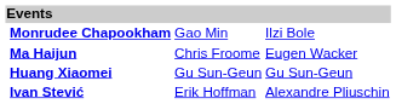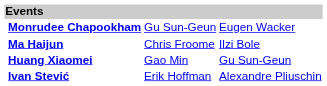Monrudee Chapookham | column 3: Gao Min -> Gu Sun-Geun
Monrudee Chapookham | column 4: Ilzi Bole -> Eugen Wacker
Ma Haijun | column 4: Eugen Wacker -> Ilzi Bole
Huang Xiaomei | column 3: Gu Sun-Geun -> Gao Min
